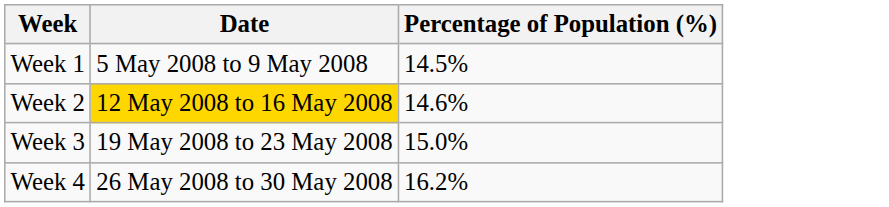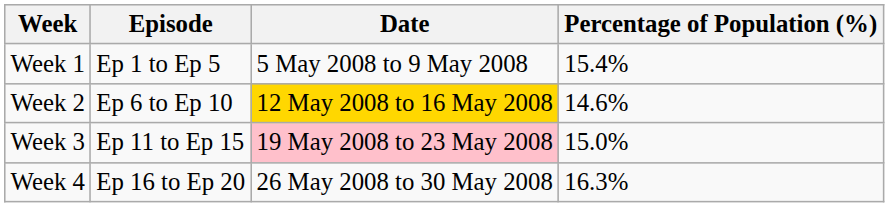+ column: Episode | Ep 1 to Ep 5 | Ep 6 to Ep 10 | Ep 11 to Ep 15 | Ep 16 to Ep 20
Week 1 | Percentage of Population (%): 14.5% -> 15.4%
Week 3 | Date: no background -> pink background
Week 4 | Percentage of Population (%): 16.2% -> 16.3%
